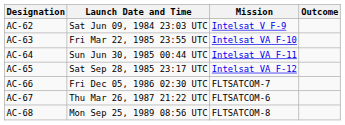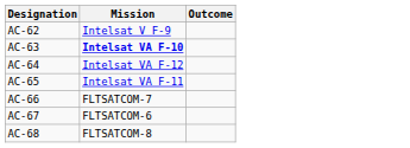- column: Launch Date and Time | Sat Jun 09, 1984 23:03 UTC | Fri Mar 22, 1985 23:55 UTC | Sun Jun 30, 1985 00:44 UTC | Sat Sep 28, 1985 23:17 UTC | Fri Dec 05, 1986 02:30 UTC | Thu Mar 26, 1987 21:22 UTC | Mon Sep 25, 1989 08:56 UTC
AC-63 | Mission: normal -> bold
AC-64 | Mission: Intelsat VA F-11 -> Intelsat VA F-12
AC-65 | Mission: Intelsat VA F-12 -> Intelsat VA F-11
